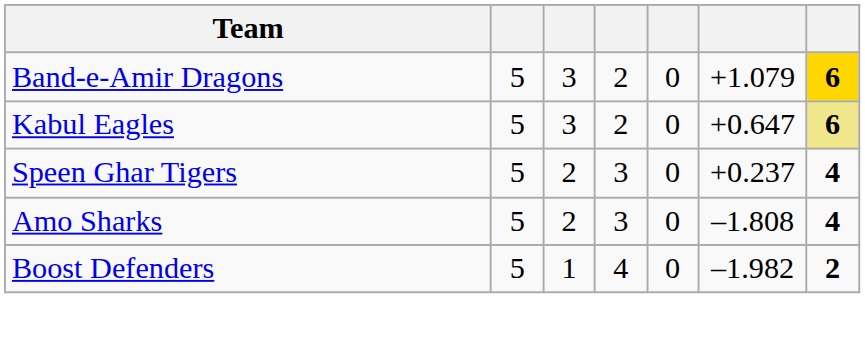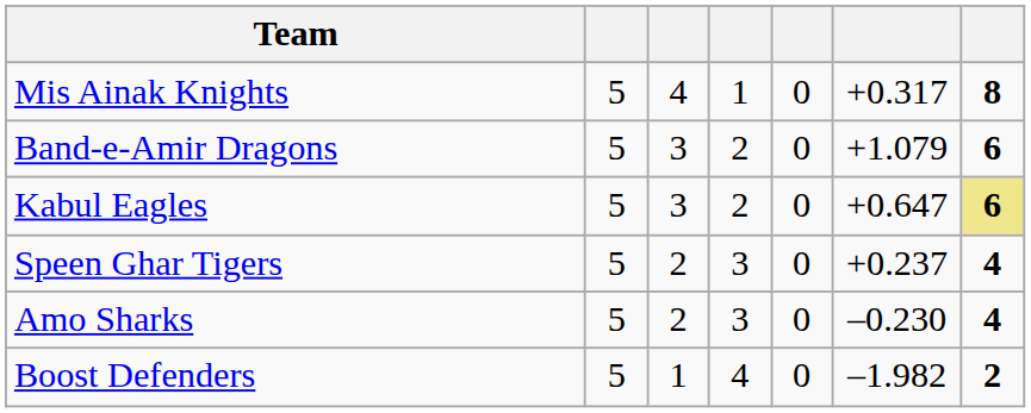+ row: Mis Ainak Knights | 5 | 4 | 1 | 0 | +0.317 | 8
Band-e-Amir Dragons | column 7: gold background -> no background
Amo Sharks | column 6: –1.808 -> –0.230
